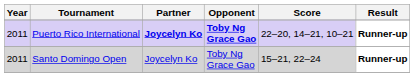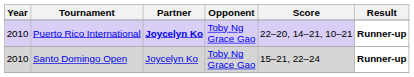Puerto Rico International | Year: 2011 -> 2010
Puerto Rico International | Opponent: bold -> normal
Santo Domingo Open | Year: 2011 -> 2010
